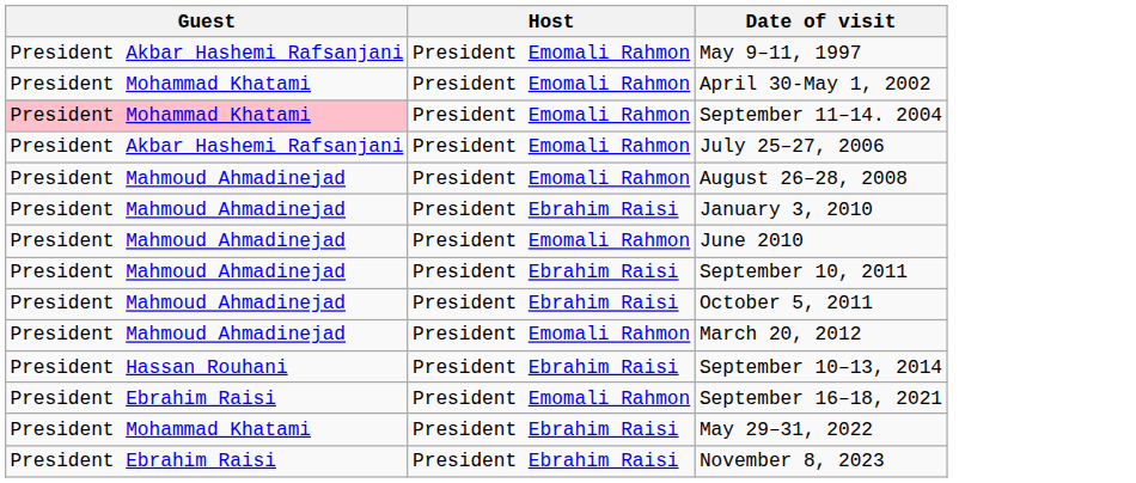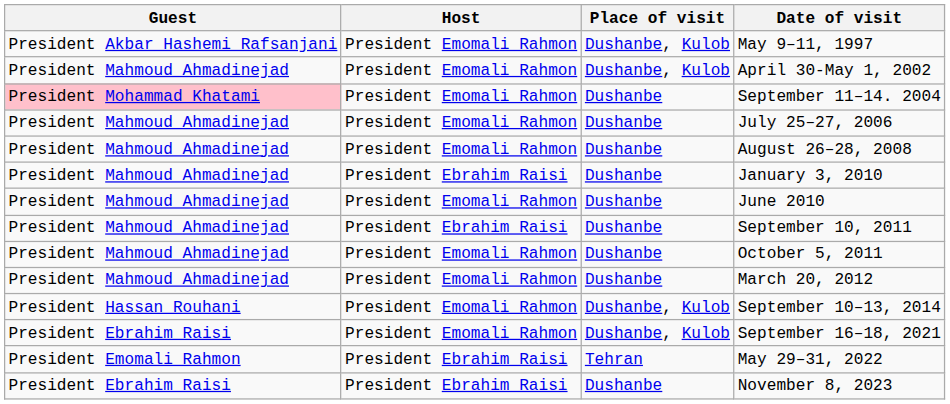+ column: Place of visit | Dushanbe, Kulob | Dushanbe, Kulob | Dushanbe | Dushanbe | Dushanbe | Dushanbe | Dushanbe | Dushanbe | Dushanbe | Dushanbe | Dushanbe, Kulob | Dushanbe, Kulob | Tehran | Dushanbe
April 30-May 1, 2002 | Guest: President Mohammad Khatami -> President Mahmoud Ahmadinejad
July 25–27, 2006 | Guest: President Akbar Hashemi Rafsanjani -> President Mahmoud Ahmadinejad
October 5, 2011 | Host: President Ebrahim Raisi -> President Emomali Rahmon
September 10–13, 2014 | Host: President Ebrahim Raisi -> President Emomali Rahmon
May 29–31, 2022 | Guest: President Mohammad Khatami -> President Emomali Rahmon
